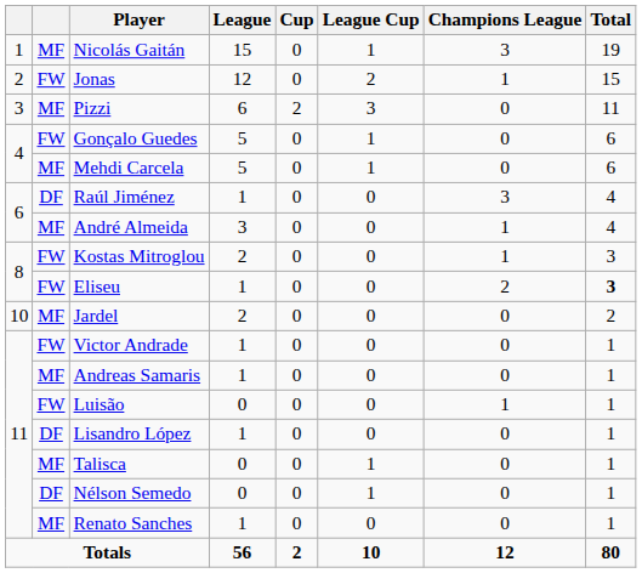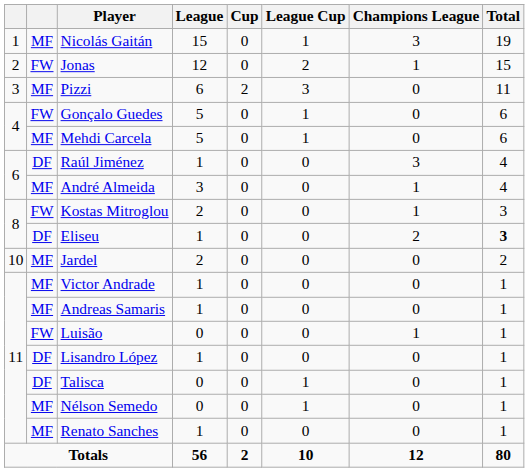Eliseu | column 2: FW -> DF
Victor Andrade | column 2: FW -> MF
Talisca | column 2: MF -> DF
Nélson Semedo | column 2: DF -> MF
